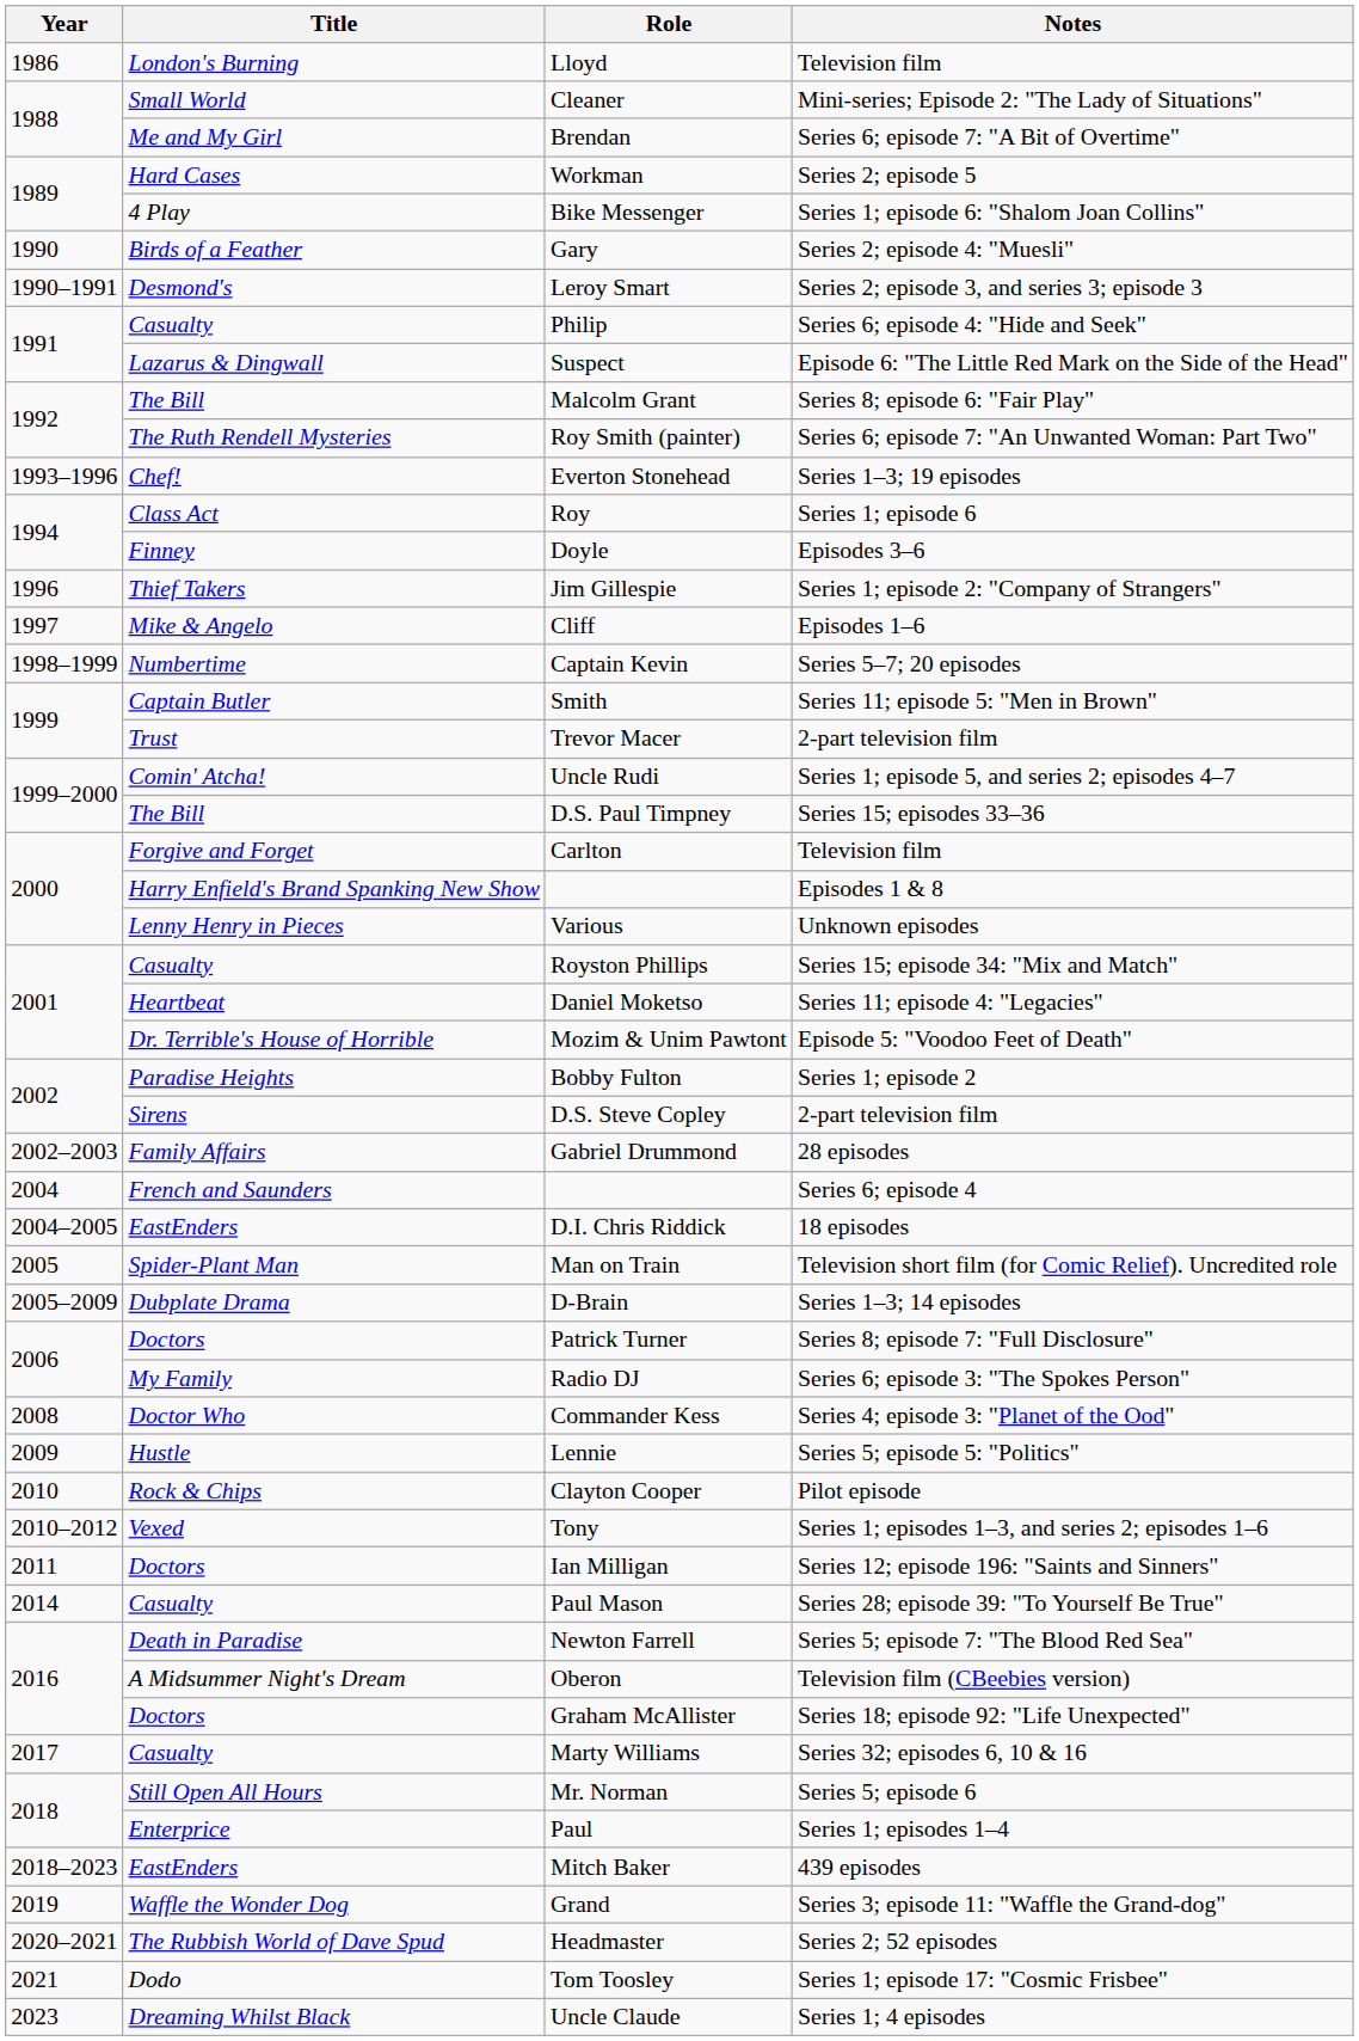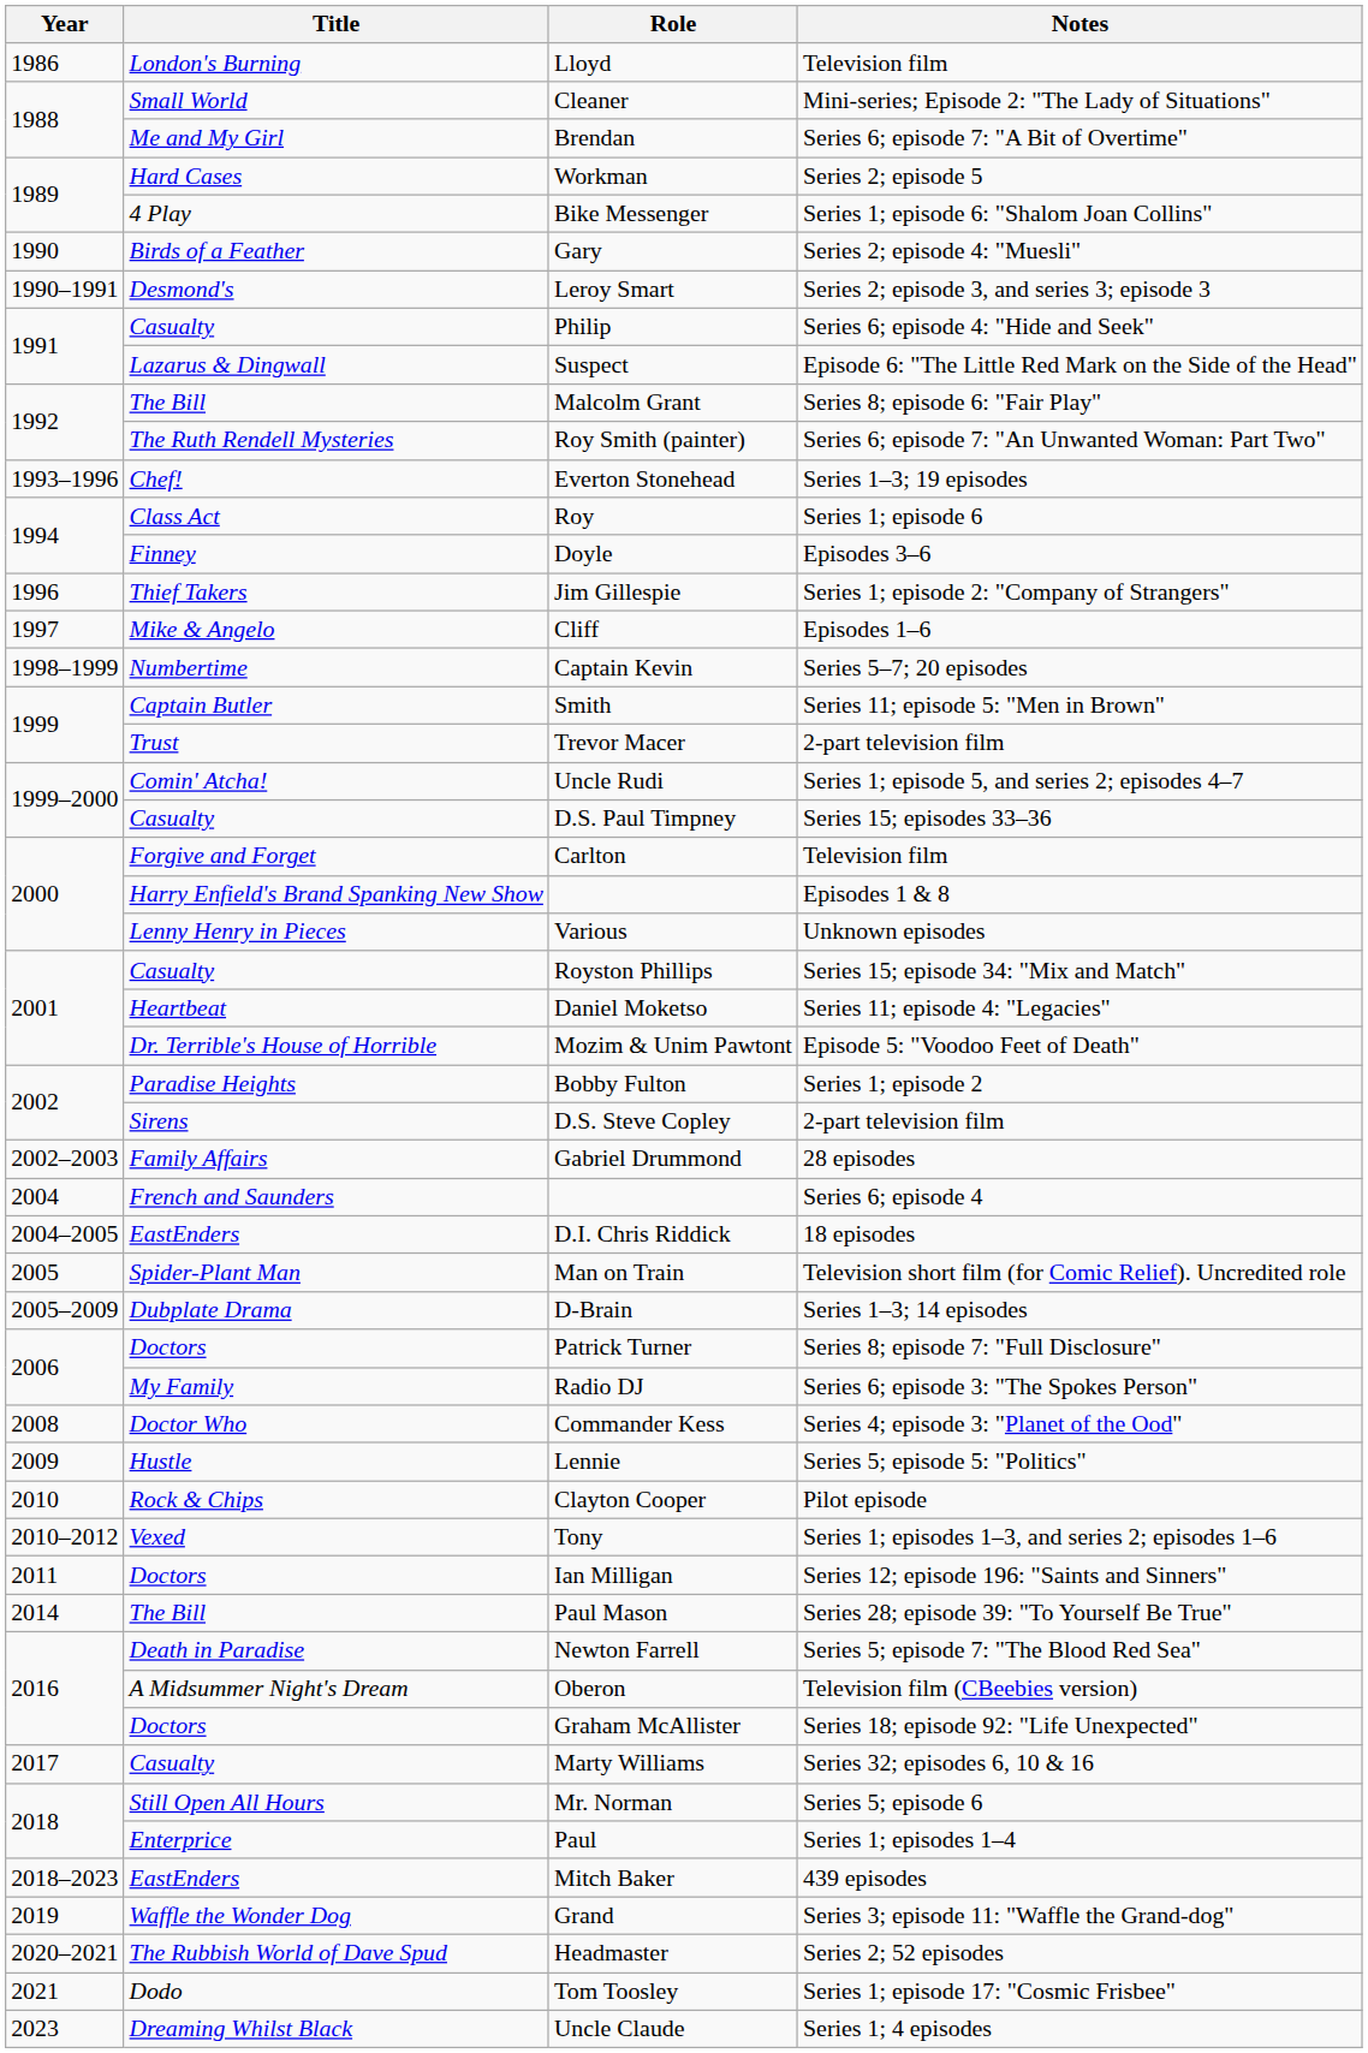D.S. Paul Timpney | Title: The Bill -> Casualty
Paul Mason | Title: Casualty -> The Bill
